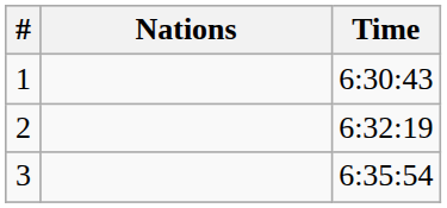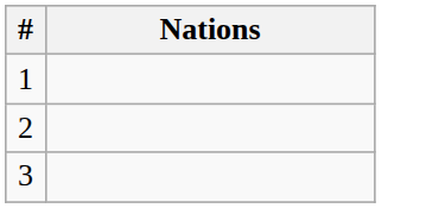- column: Time | 6:30:43 | 6:32:19 | 6:35:54
